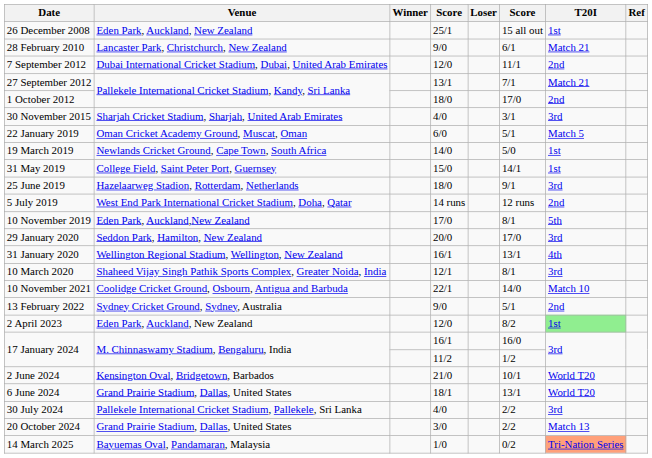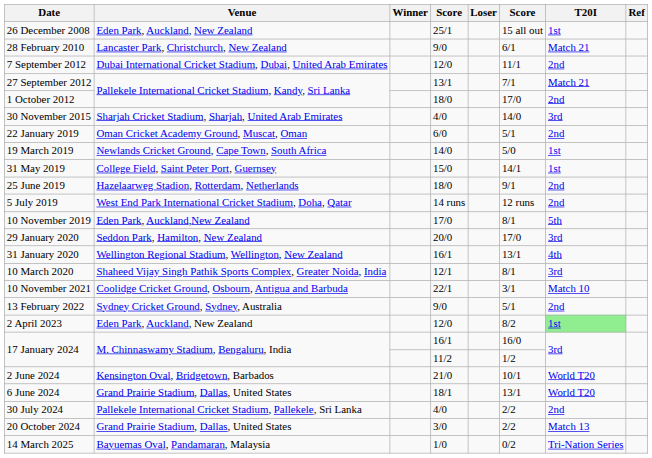30 November 2015 | column 6: 3/1 -> 14/0
22 January 2019 | T20I: Match 5 -> 2nd
25 June 2019 | T20I: 3rd -> 2nd
10 November 2021 | column 6: 14/0 -> 3/1
30 July 2024 | T20I: 3rd -> 2nd
14 March 2025 | T20I: lightsalmon background -> no background
